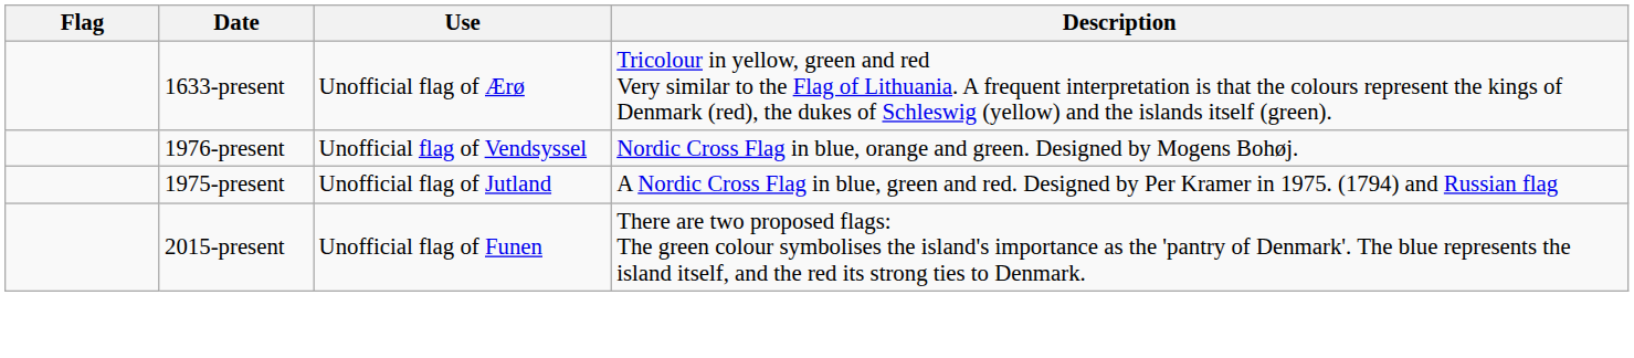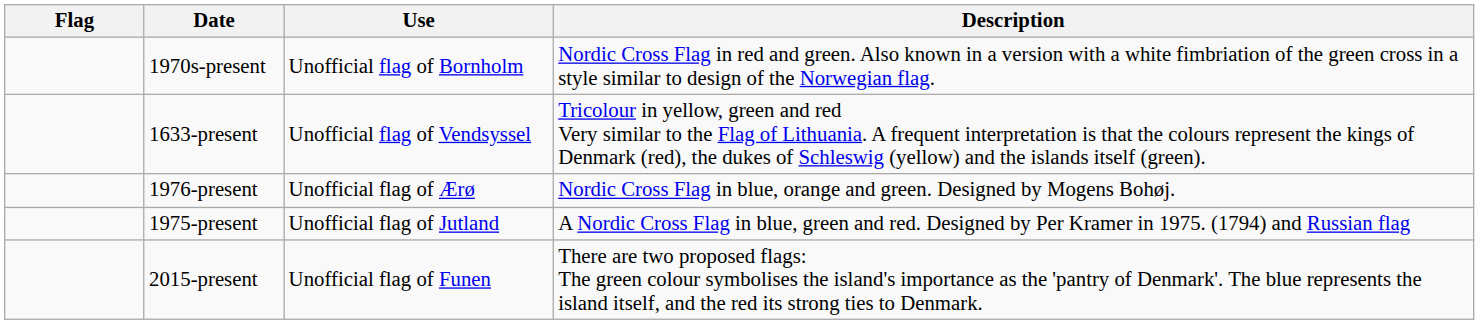+ row: 1970s-present | Unofficial flag of Bornholm | Nordic Cross Flag in red and green. Also known in a version with a white fimbriation of the green cross in a style similar to design of the Norwegian flag.
1633-present | Use: Unofficial flag of Ærø -> Unofficial flag of Vendsyssel
1976-present | Use: Unofficial flag of Vendsyssel -> Unofficial flag of Ærø
